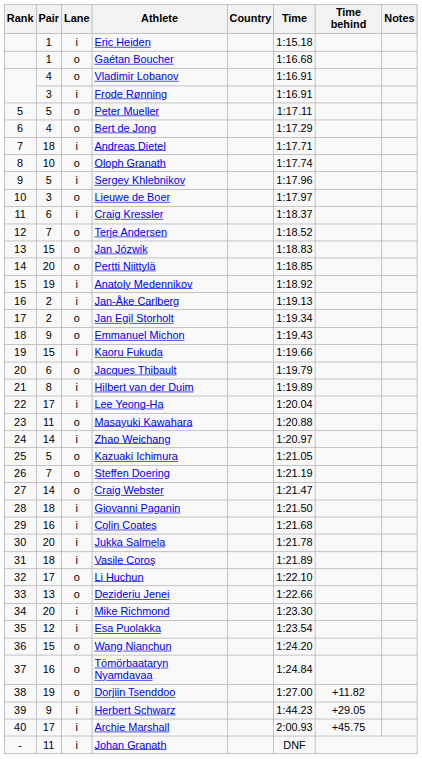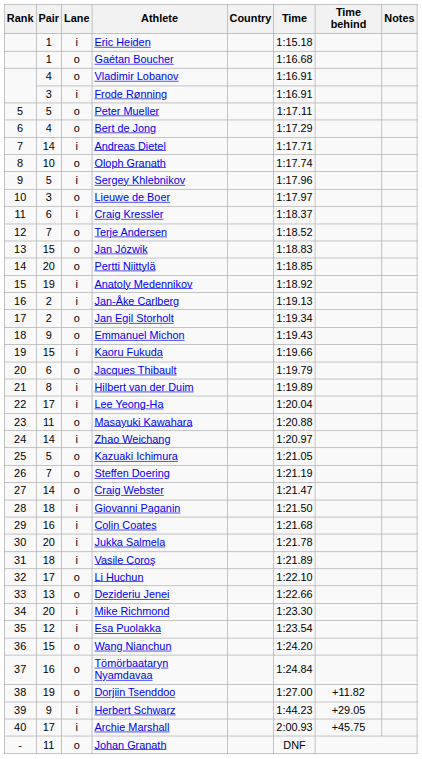Andreas Dietel | Pair: 18 -> 14
Johan Granath | Lane: i -> o
